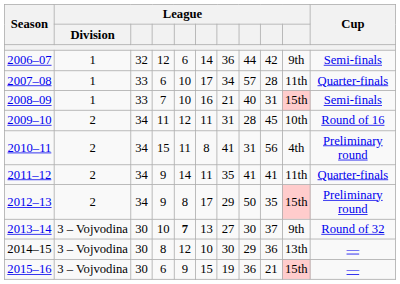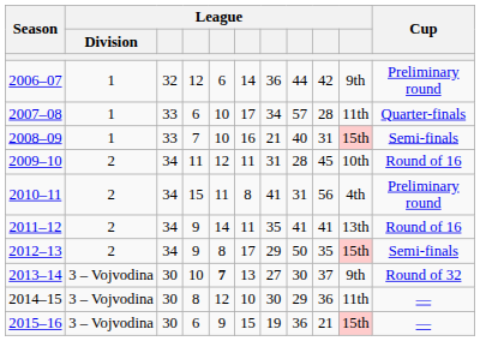2006–07 | Cup: Semi-finals -> Preliminary round
2011–12 | column 10: 11th -> 13th
2011–12 | Cup: Quarter-finals -> Round of 16
2012–13 | Cup: Preliminary round -> Semi-finals
2014–15 | column 10: 13th -> 11th
